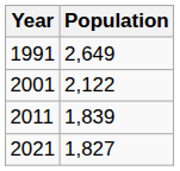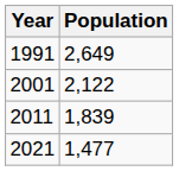2021 | Population: 1,827 -> 1,477
